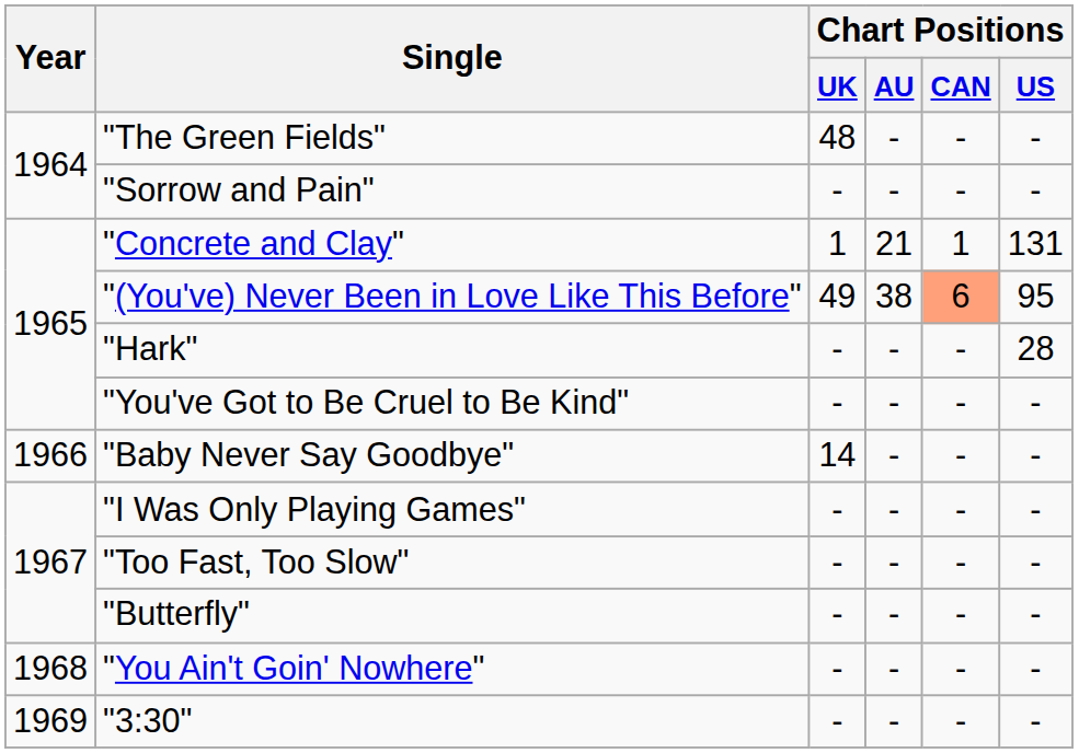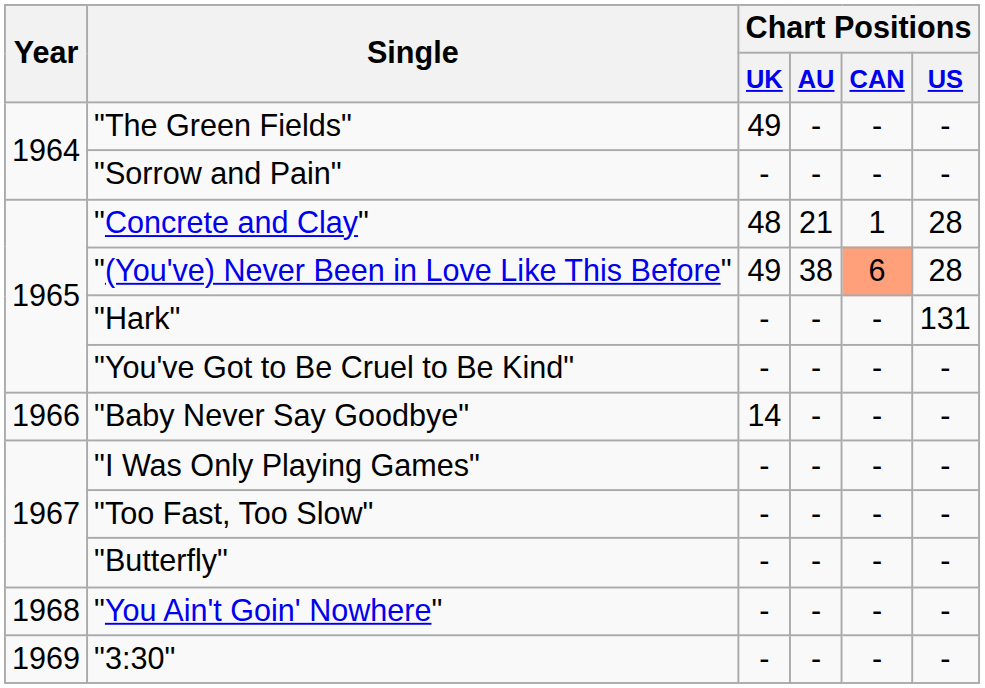"The Green Fields" | Chart Positions / UK: 48 -> 49
"Concrete and Clay" | Chart Positions / UK: 1 -> 48
"Concrete and Clay" | Chart Positions / US: 131 -> 28
"(You've) Never Been in Love Like This Before" | Chart Positions / US: 95 -> 28
"Hark" | Chart Positions / US: 28 -> 131
